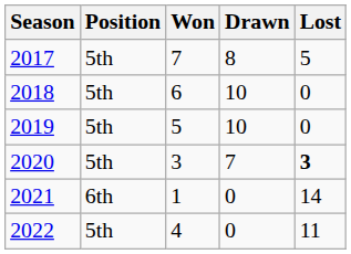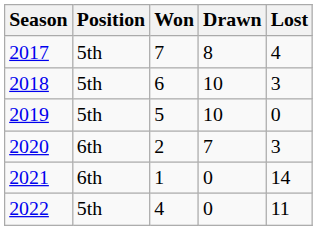2017 | Lost: 5 -> 4
2018 | Lost: 0 -> 3
2020 | Position: 5th -> 6th
2020 | Won: 3 -> 2
2020 | Lost: bold -> normal
